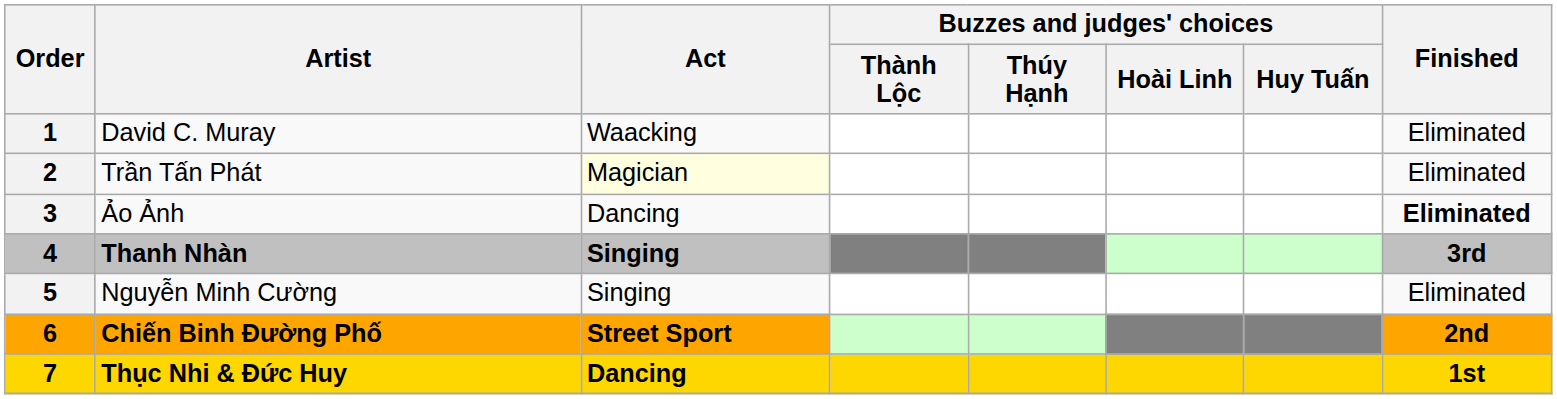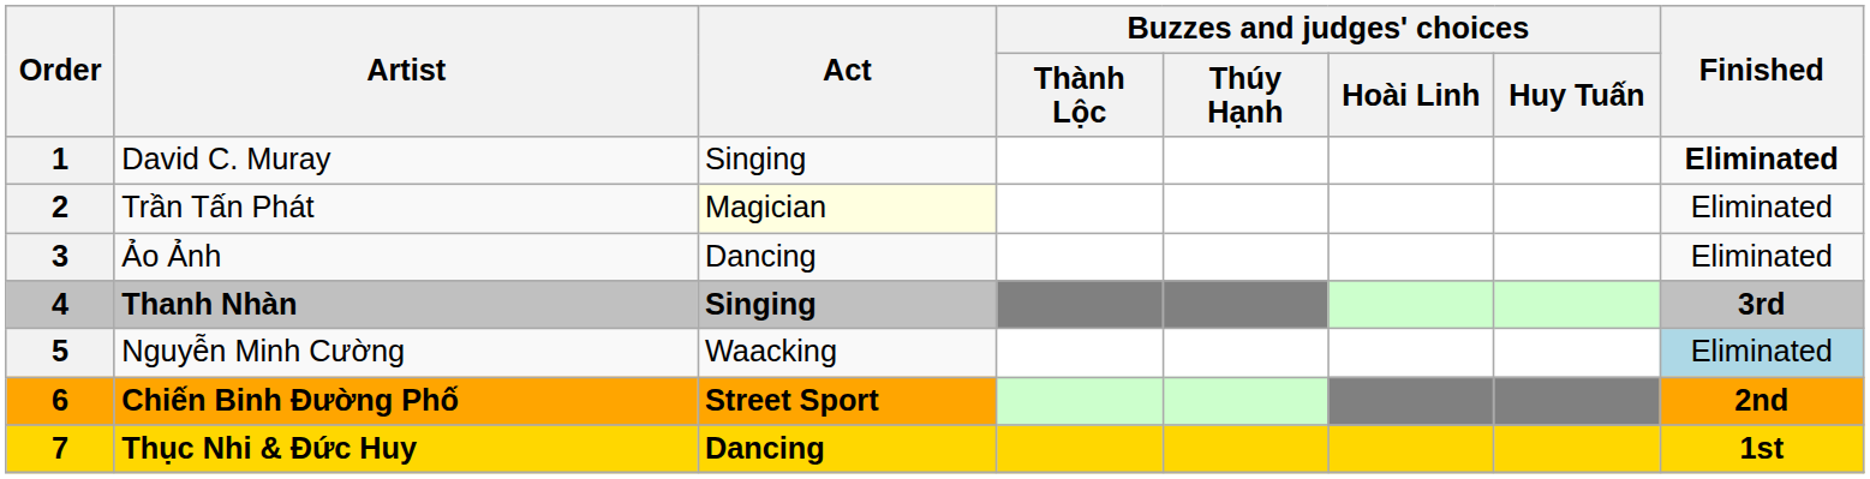David C. Muray | Act: Waacking -> Singing
David C. Muray | Finished: normal -> bold
Ảo Ảnh | Finished: bold -> normal
Nguyễn Minh Cường | Act: Singing -> Waacking
Nguyễn Minh Cường | Finished: no background -> lightblue background
